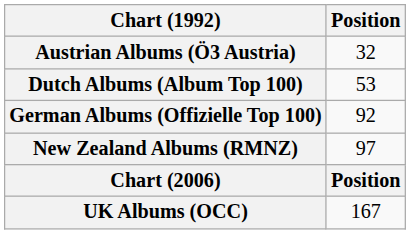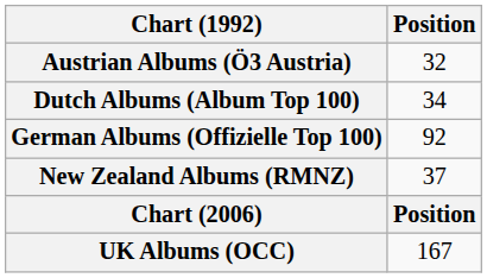Dutch Albums (Album Top 100) | Position: 53 -> 34
New Zealand Albums (RMNZ) | Position: 97 -> 37
